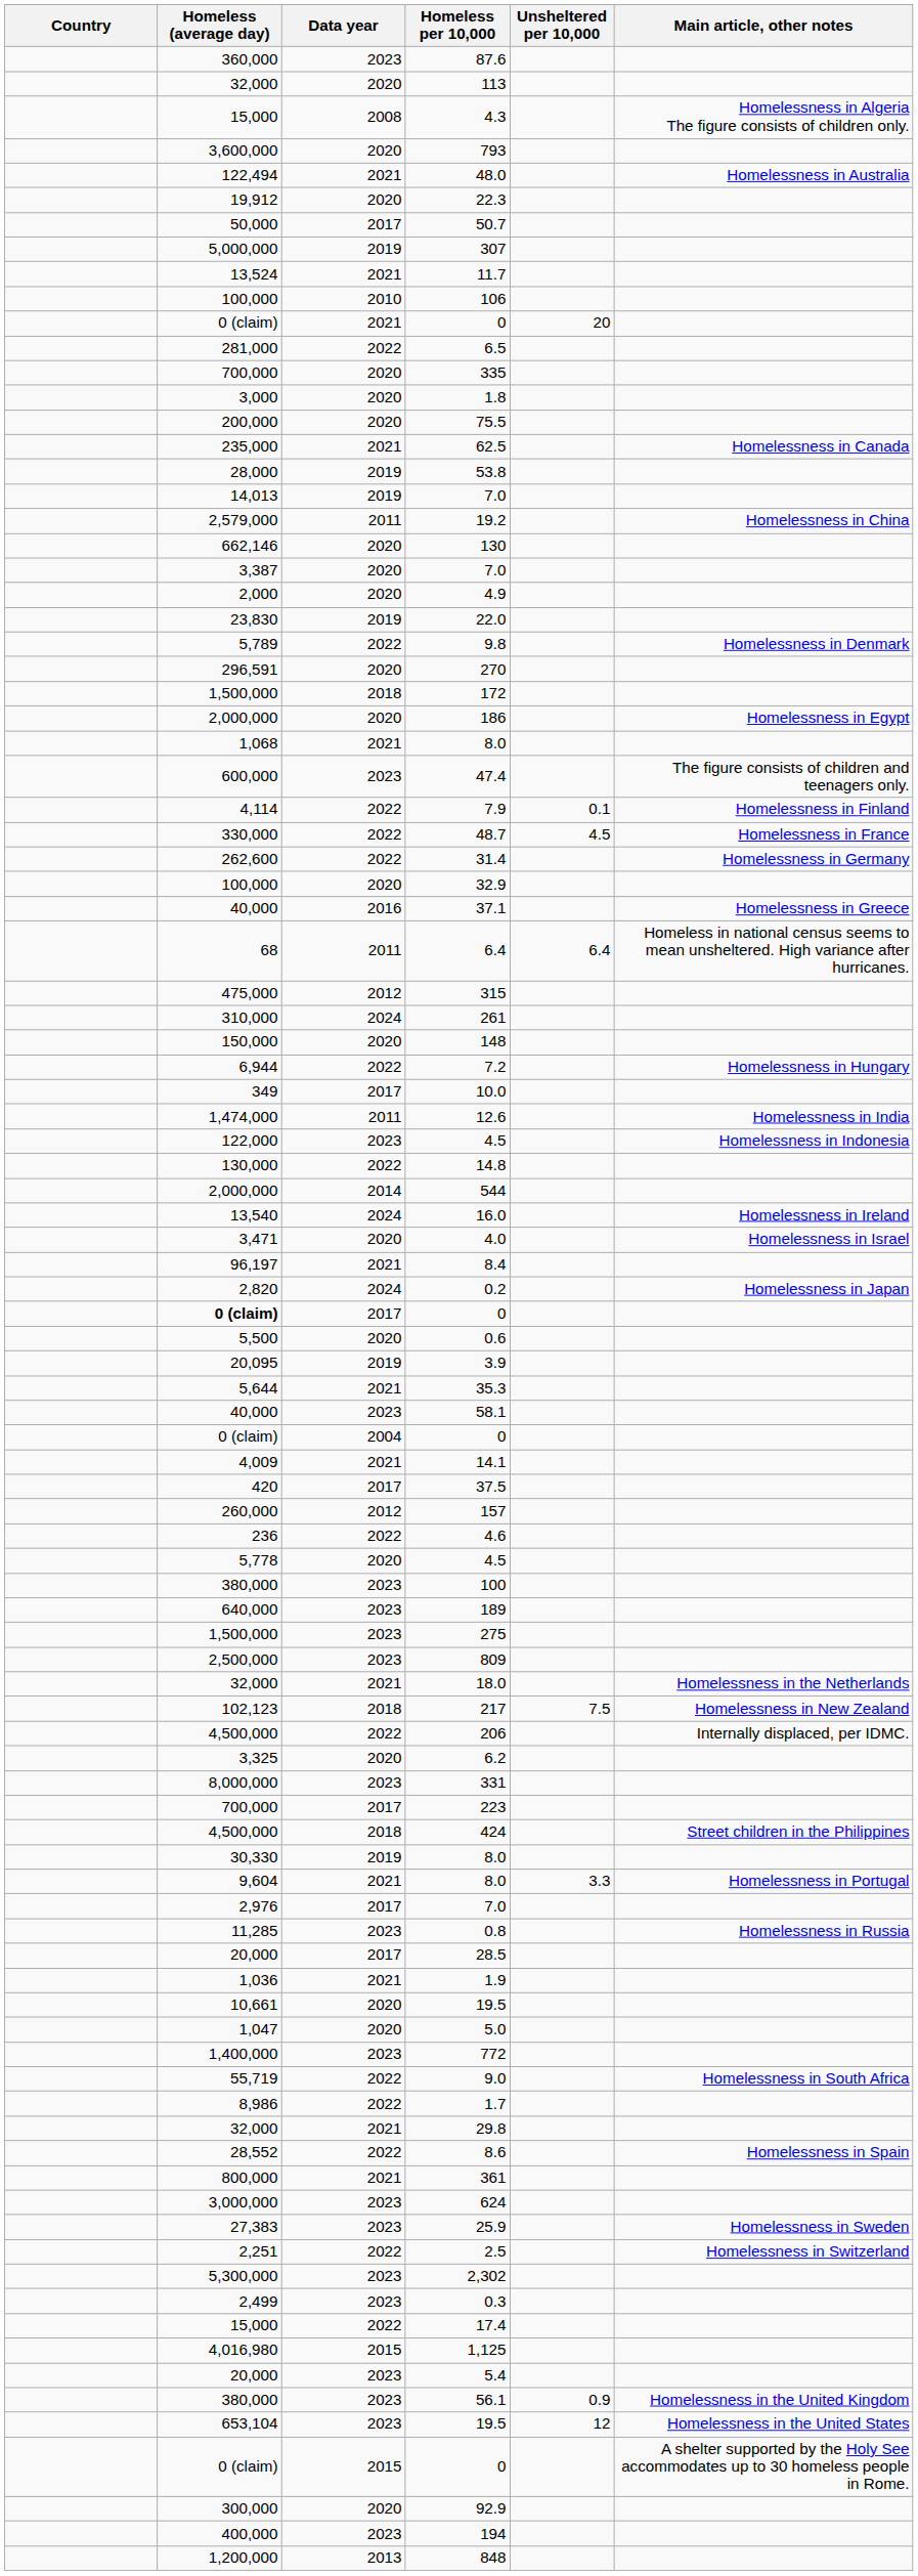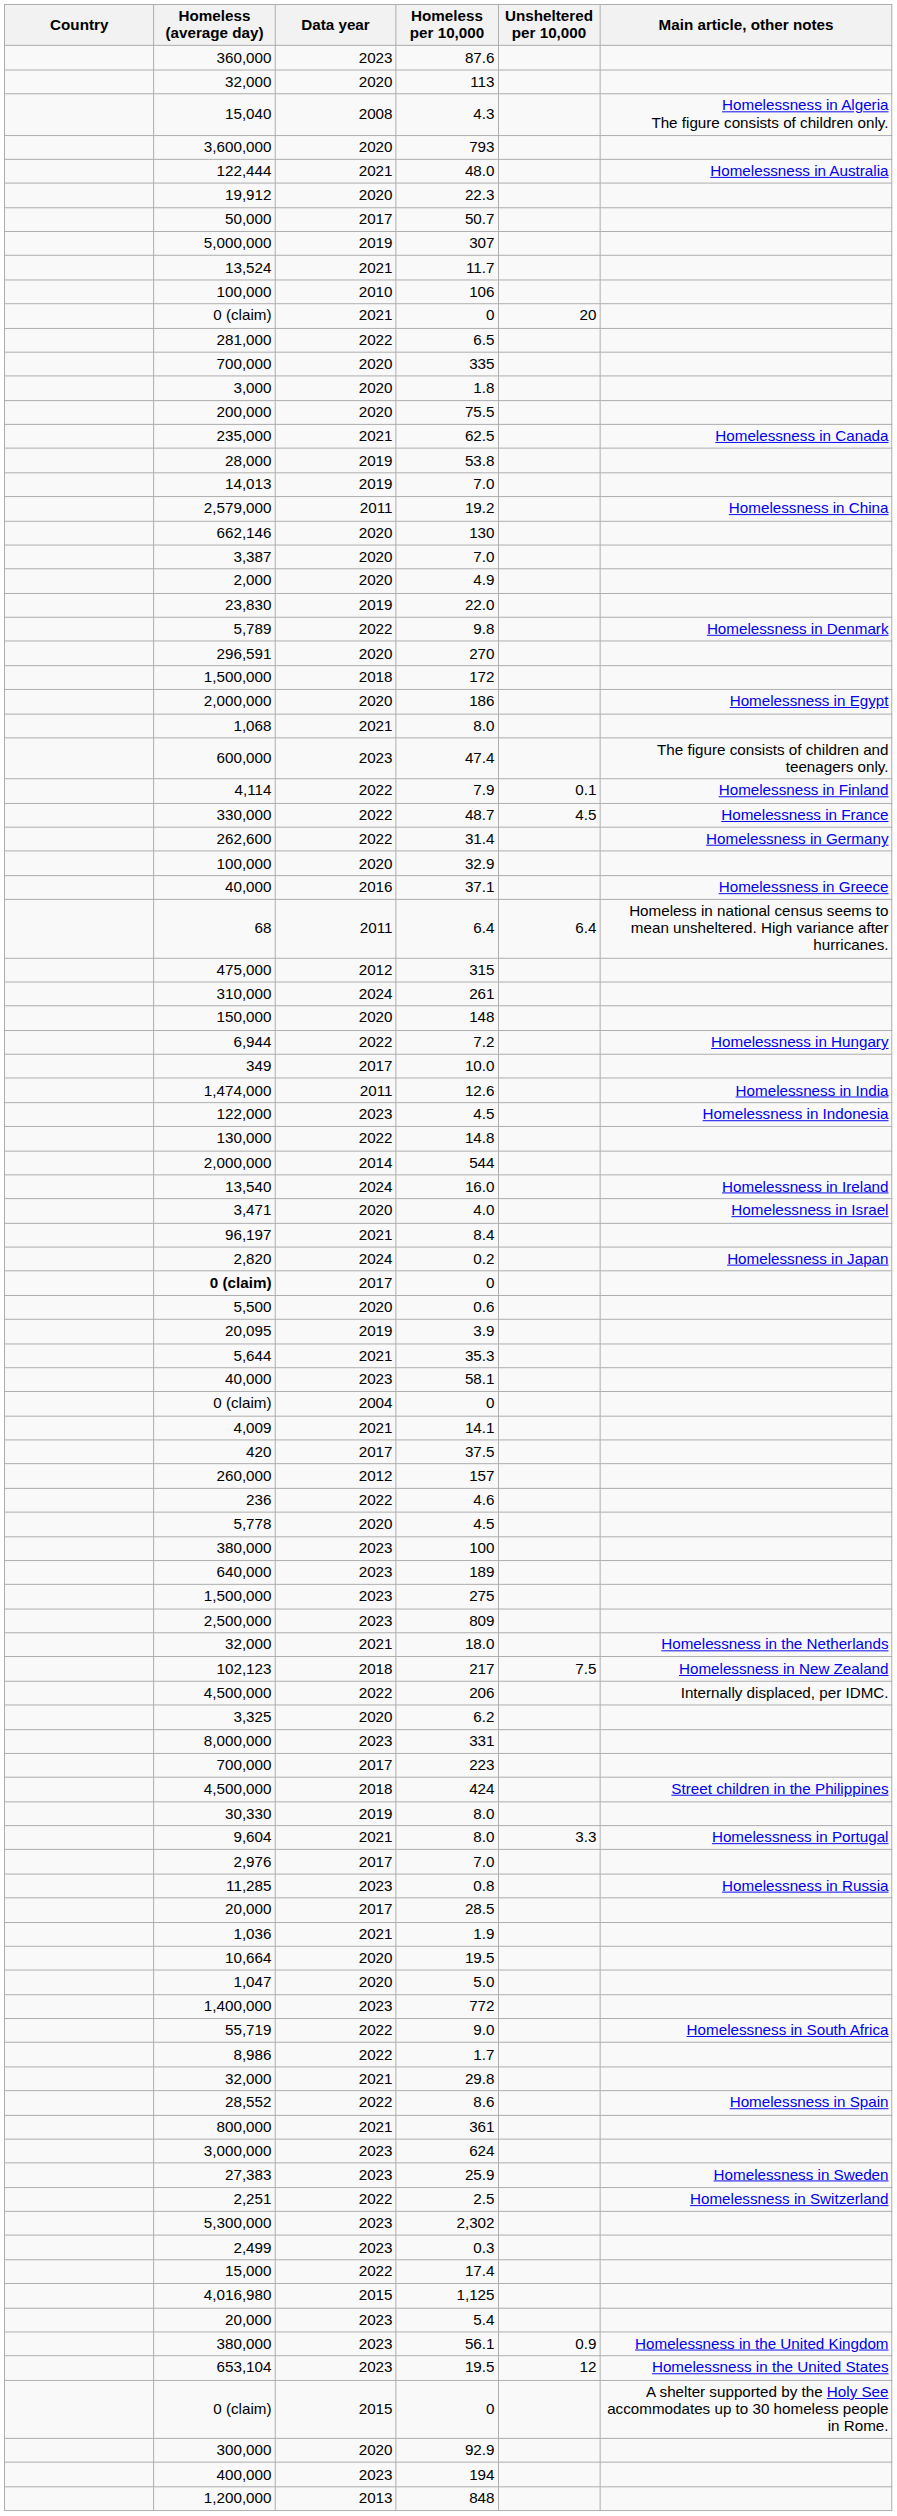4.3 | Homeless (average day): 15,000 -> 15,040
48.0 | Homeless (average day): 122,494 -> 122,444
2020 / 19.5 | Homeless (average day): 10,661 -> 10,664
